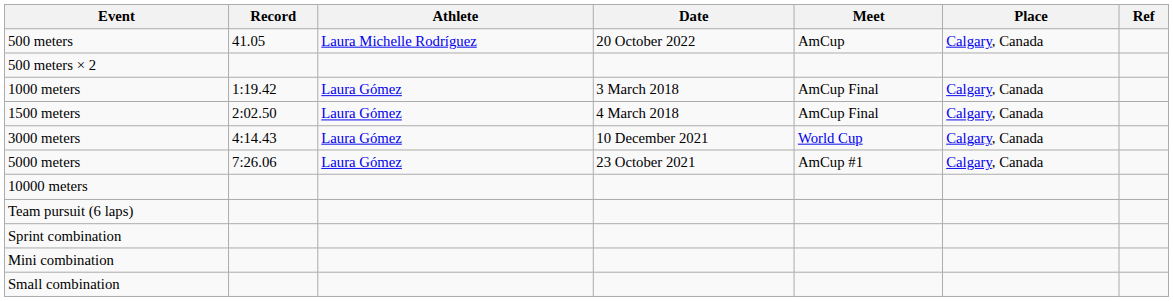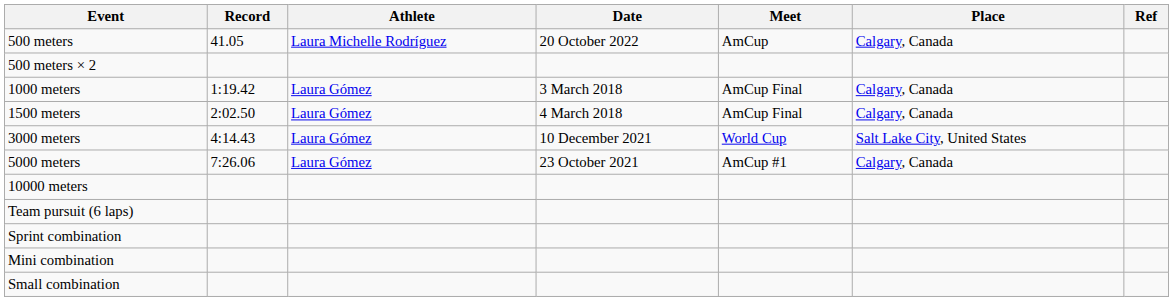3000 meters | Place: Calgary, Canada -> Salt Lake City, United States
